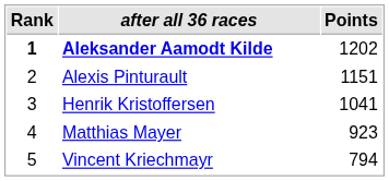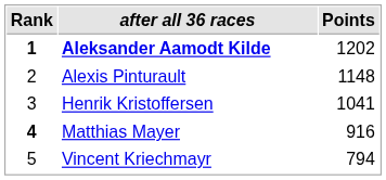Alexis Pinturault | Points: 1151 -> 1148
Matthias Mayer | Rank: normal -> bold
Matthias Mayer | Points: 923 -> 916
